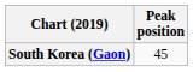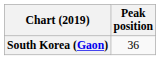South Korea (Gaon) | Peak position: 45 -> 36
